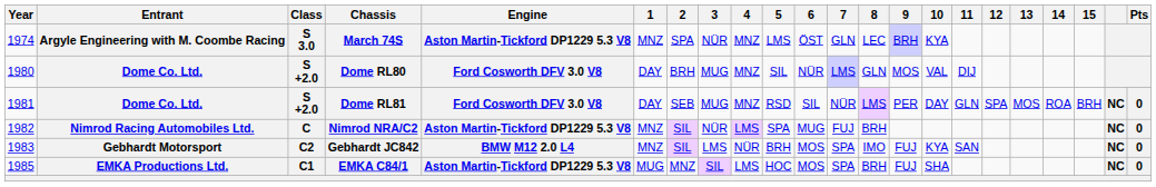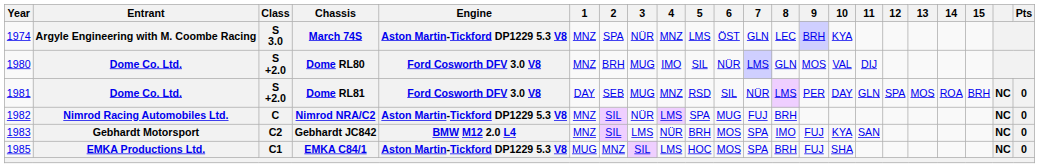Dome RL80 | 1: DAY -> MNZ
Dome RL80 | 4: MNZ -> IMO
